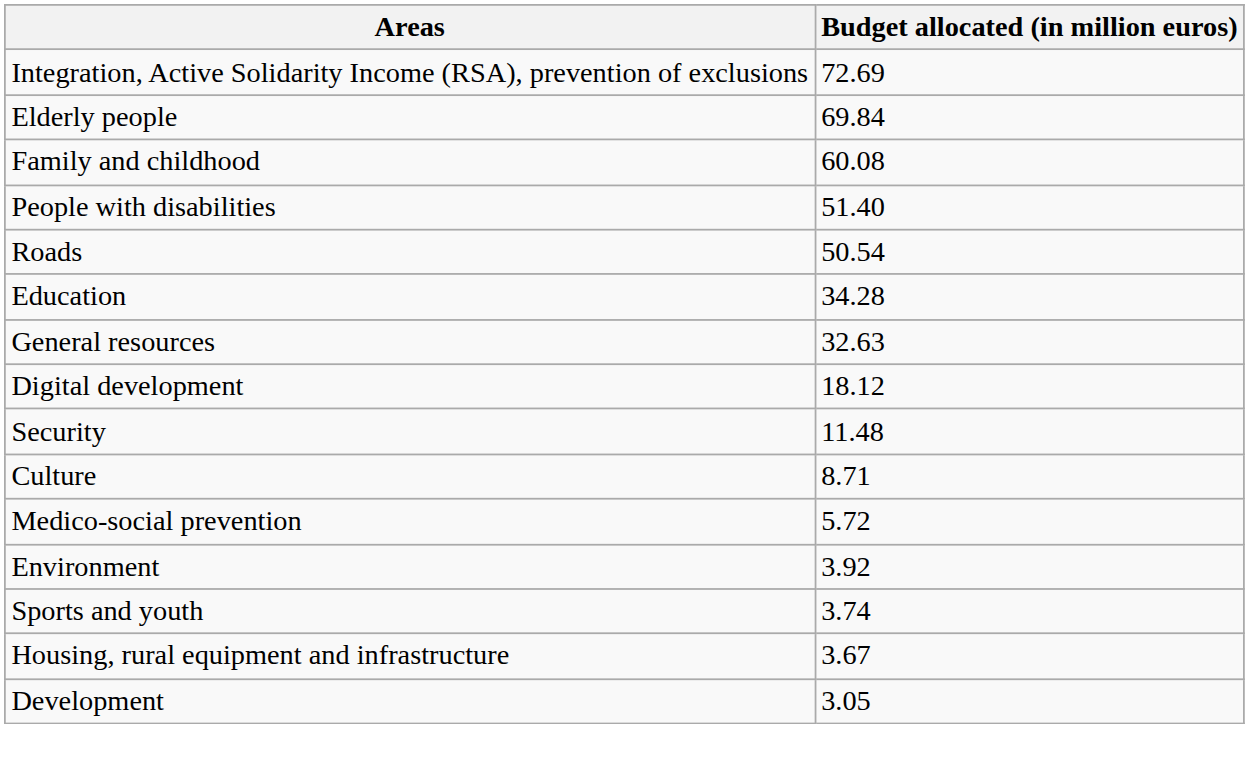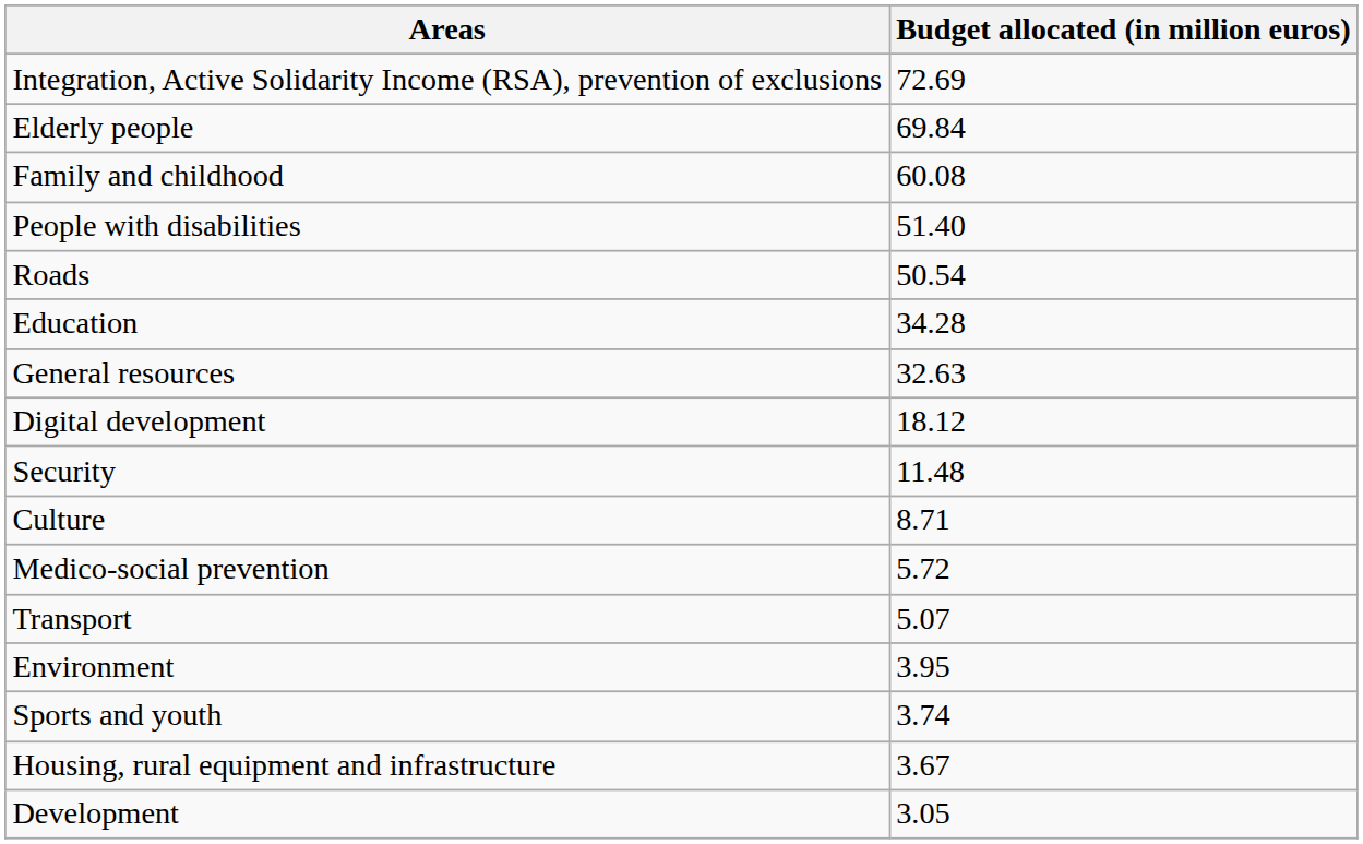+ row: Transport | 5.07
Environment | Budget allocated (in million euros): 3.92 -> 3.95
